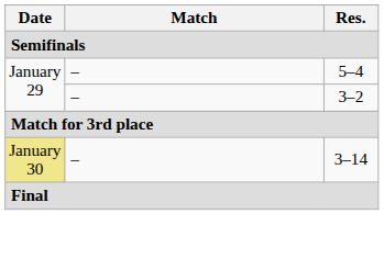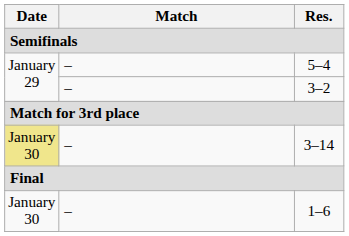+ row: January 30 | – | 1–6
